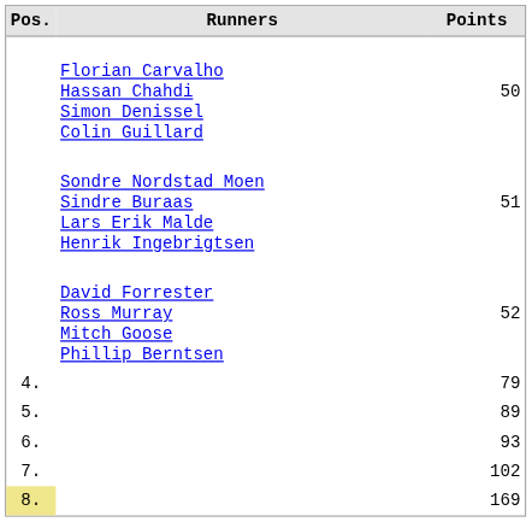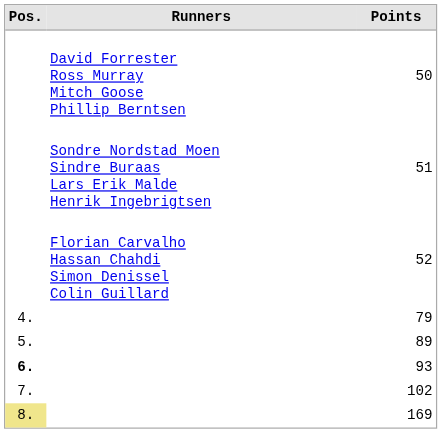50 | Runners: Florian Carvalho Hassan Chahdi Simon Denissel Colin Guillard -> David Forrester Ross Murray Mitch Goose Phillip Berntsen
52 | Runners: David Forrester Ross Murray Mitch Goose Phillip Berntsen -> Florian Carvalho Hassan Chahdi Simon Denissel Colin Guillard
93 | Pos.: normal -> bold
